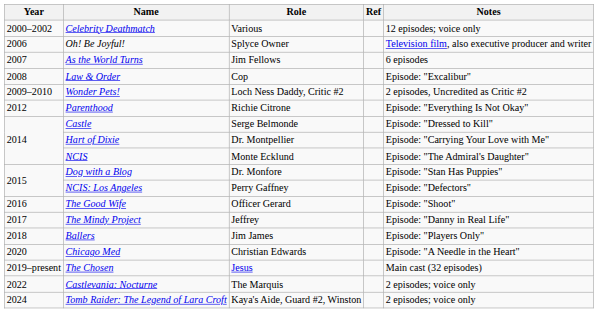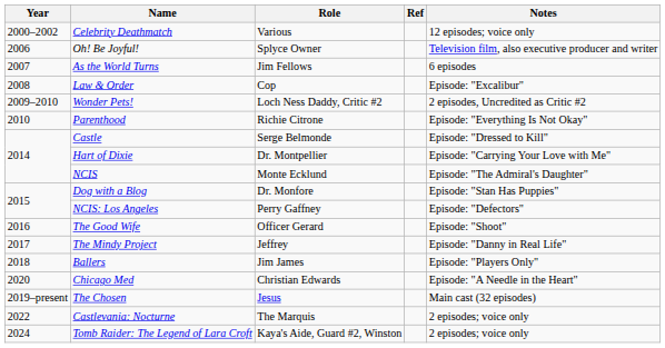Parenthood | Year: 2012 -> 2010
